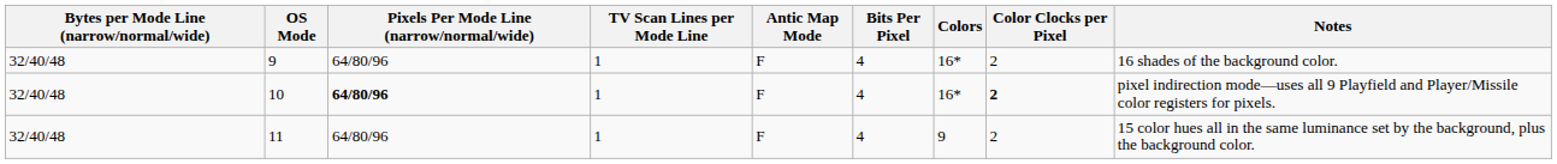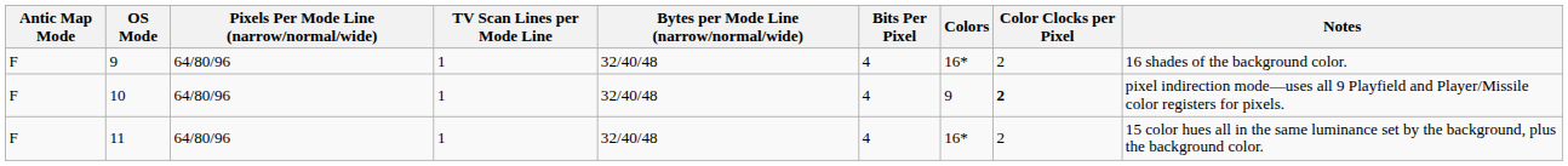columns swapped: Antic Map Mode <-> Bytes per Mode Line (narrow/normal/wide)
10 | Pixels Per Mode Line (narrow/normal/wide): bold -> normal
10 | Colors: 16* -> 9
11 | Colors: 9 -> 16*
